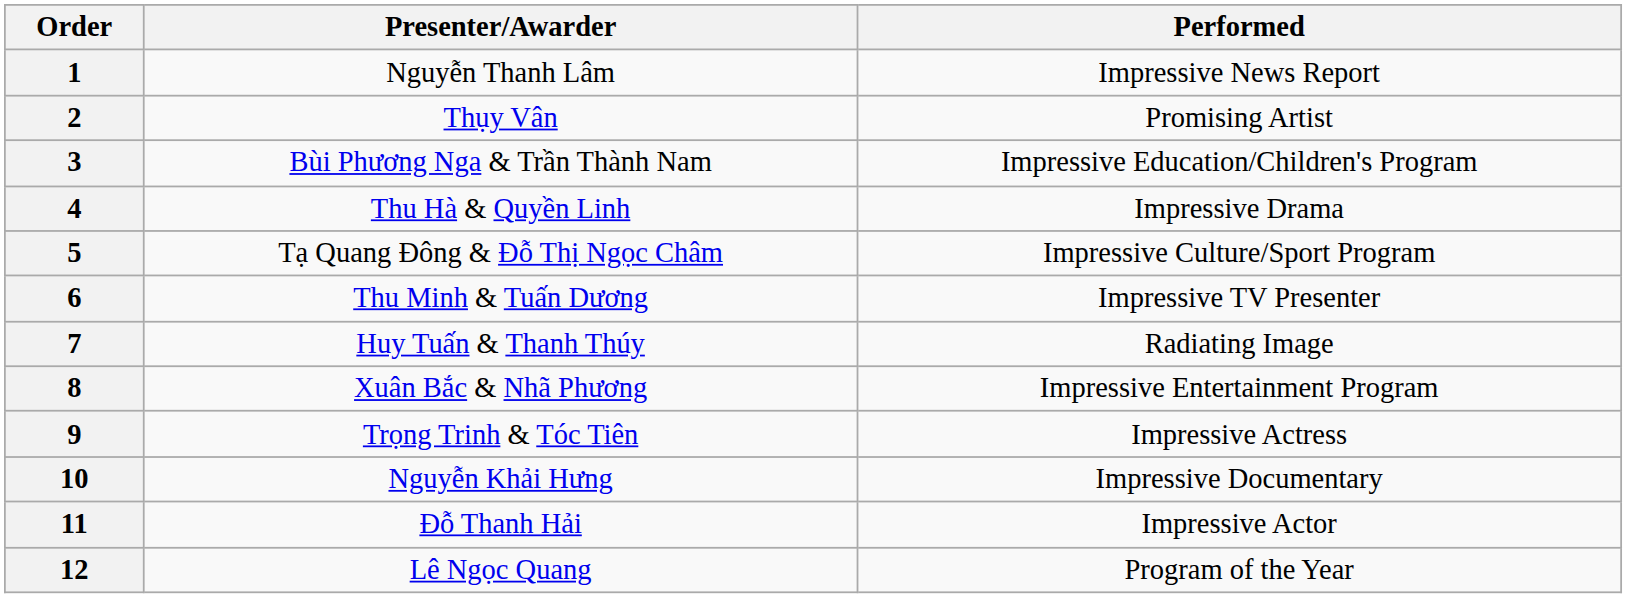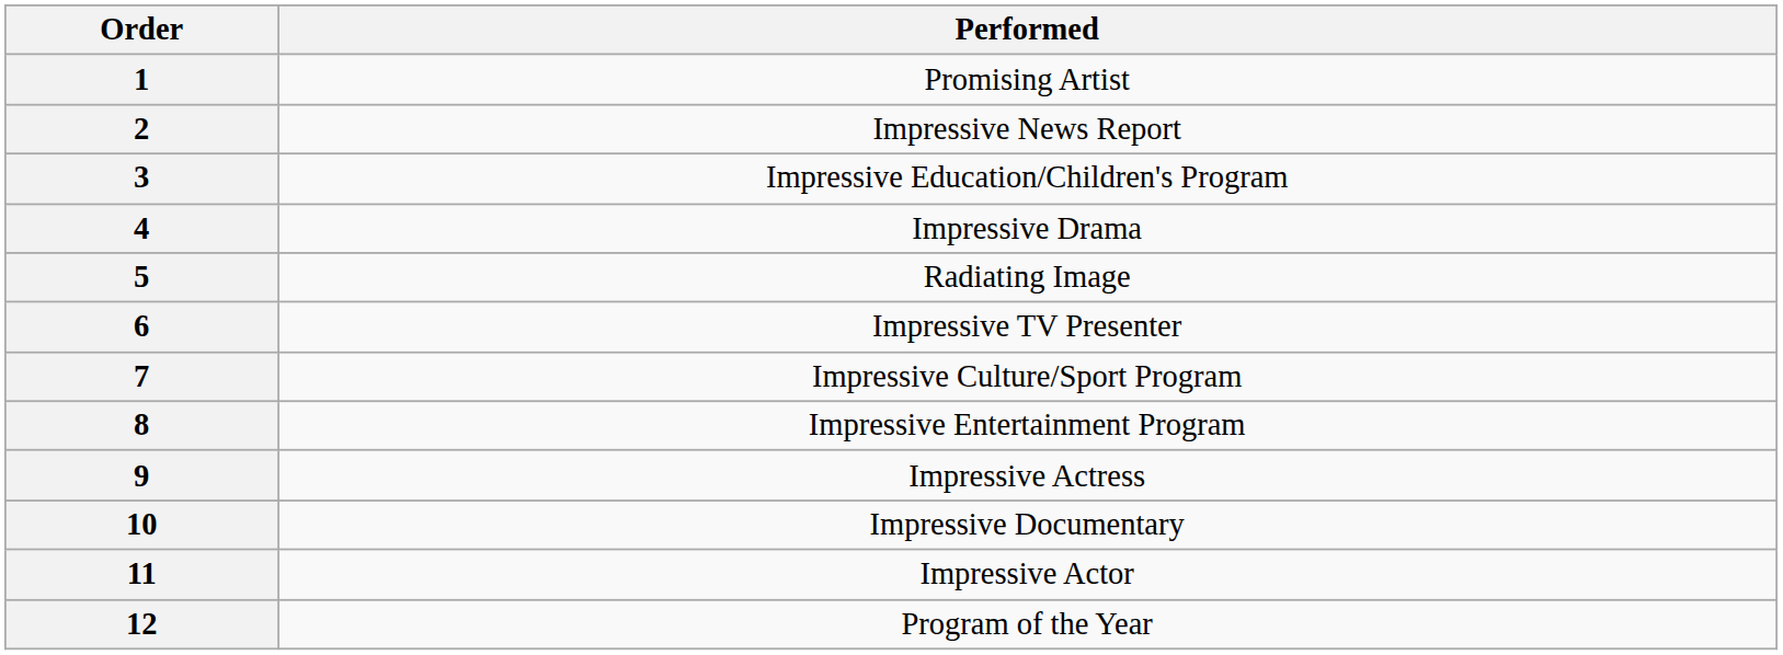- column: Presenter/Awarder | Nguyễn Thanh Lâm | Thụy Vân | Bùi Phương Nga & Trần Thành Nam | Thu Hà & Quyền Linh | Tạ Quang Đông & Đỗ Thị Ngọc Châm | Thu Minh & Tuấn Dương | Huy Tuấn & Thanh Thúy | Xuân Bắc & Nhã Phương | Trọng Trinh & Tóc Tiên | Nguyễn Khải Hưng | Đỗ Thanh Hải | Lê Ngọc Quang
1 | Performed: Impressive News Report -> Promising Artist
2 | Performed: Promising Artist -> Impressive News Report
5 | Performed: Impressive Culture/Sport Program -> Radiating Image
7 | Performed: Radiating Image -> Impressive Culture/Sport Program
